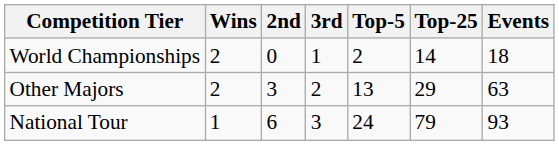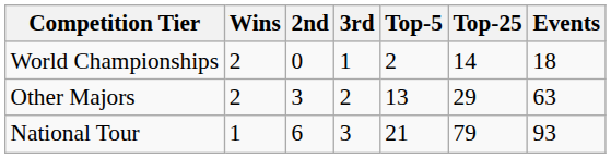National Tour | Top-5: 24 -> 21
